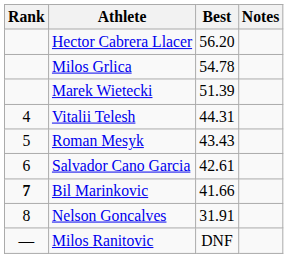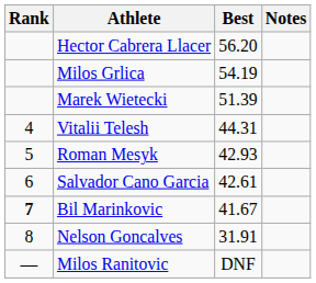Milos Grlica | Best: 54.78 -> 54.19
Roman Mesyk | Best: 43.43 -> 42.93
Bil Marinkovic | Best: 41.66 -> 41.67
